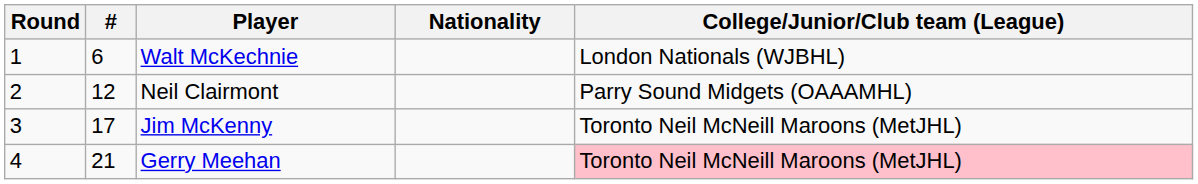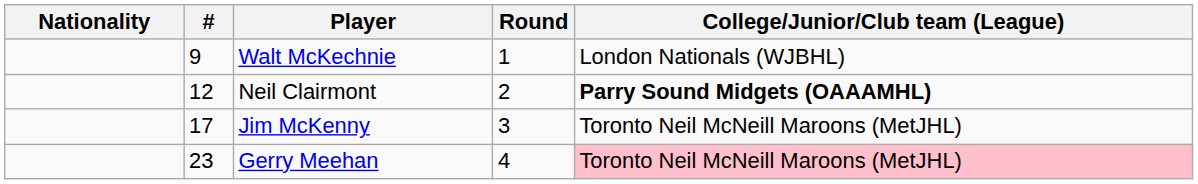columns swapped: Round <-> Nationality
Walt McKechnie | #: 6 -> 9
Neil Clairmont | College/Junior/Club team (League): normal -> bold
Gerry Meehan | #: 21 -> 23
